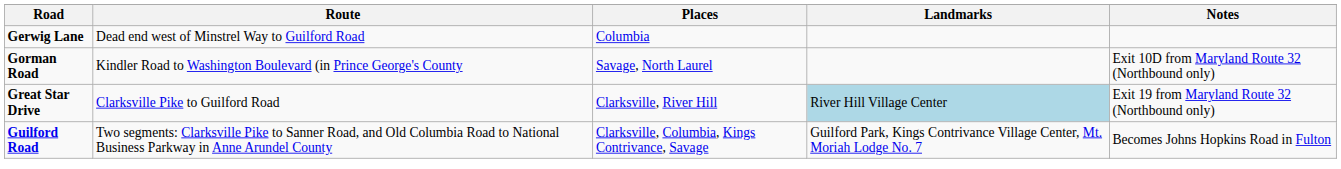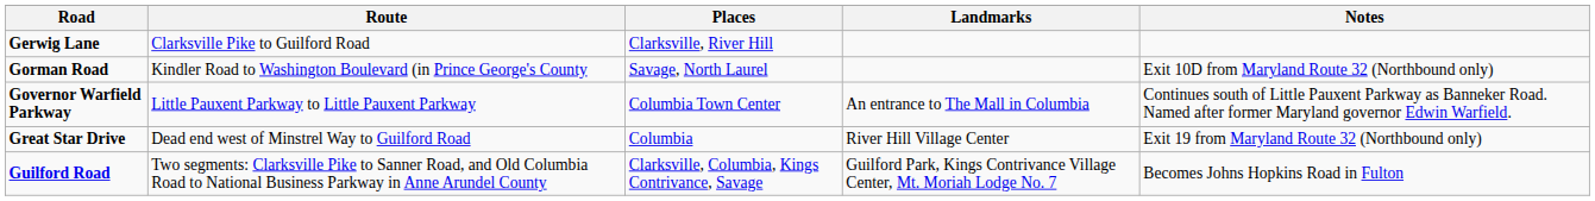Gerwig Lane | Route: Dead end west of Minstrel Way to Guilford Road -> Clarksville Pike to Guilford Road
Gerwig Lane | Places: Columbia -> Clarksville, River Hill
+ row: Governor Warfield Parkway | Little Pauxent Parkway to Little Pauxent Parkway | Columbia Town Center | An entrance to The Mall in Columbia | Continues south of Little Pauxent Parkway as Banneker Road. Named after former Maryland governor Edwin Warfield.
Great Star Drive | Route: Clarksville Pike to Guilford Road -> Dead end west of Minstrel Way to Guilford Road
Great Star Drive | Places: Clarksville, River Hill -> Columbia
Great Star Drive | Landmarks: lightblue background -> no background
